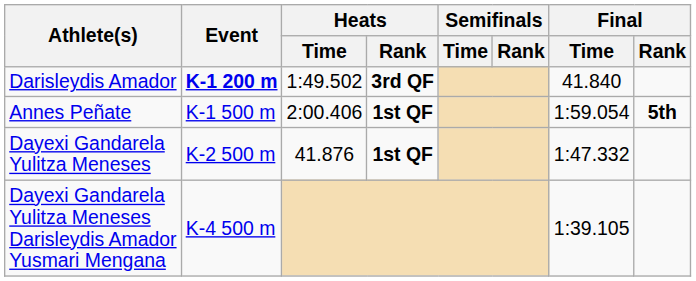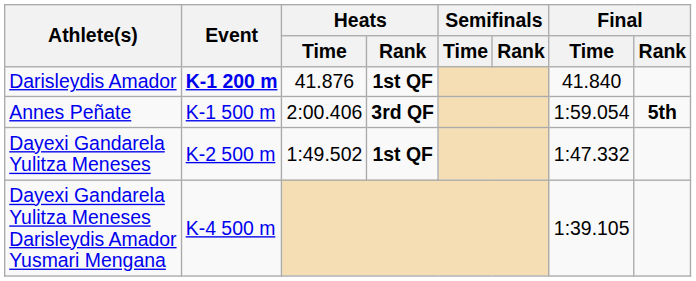Darisleydis Amador | Heats / Time: 1:49.502 -> 41.876
Darisleydis Amador | Heats / Rank: 3rd QF -> 1st QF
Annes Peñate | Heats / Rank: 1st QF -> 3rd QF
Dayexi Gandarela Yulitza Meneses | Heats / Time: 41.876 -> 1:49.502
